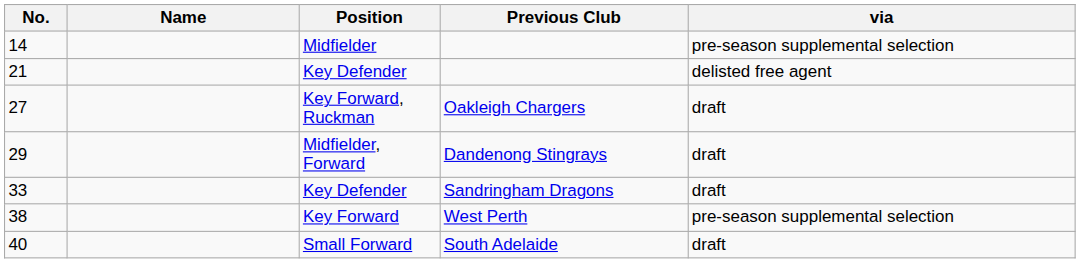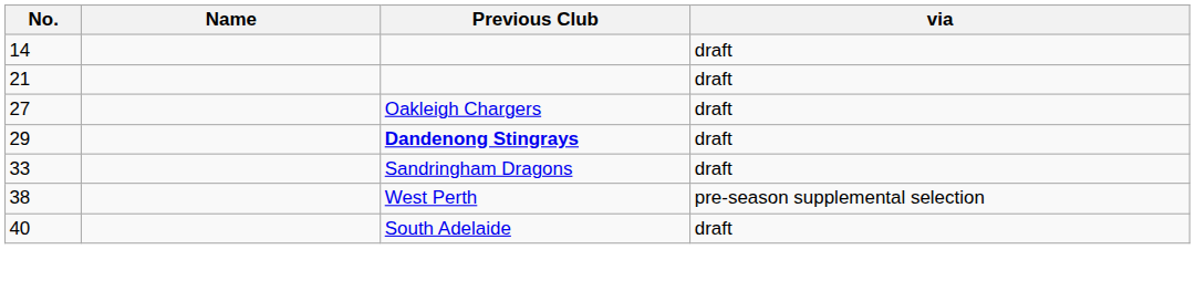- column: Position | Midfielder | Key Defender | Key Forward, Ruckman | Midfielder, Forward | Key Defender | Key Forward | Small Forward
14 | via: pre-season supplemental selection -> draft
21 | via: delisted free agent -> draft
29 | Previous Club: normal -> bold
